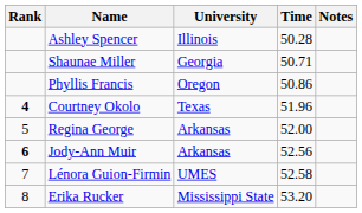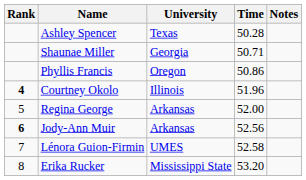Ashley Spencer | University: Illinois -> Texas
Courtney Okolo | University: Texas -> Illinois
